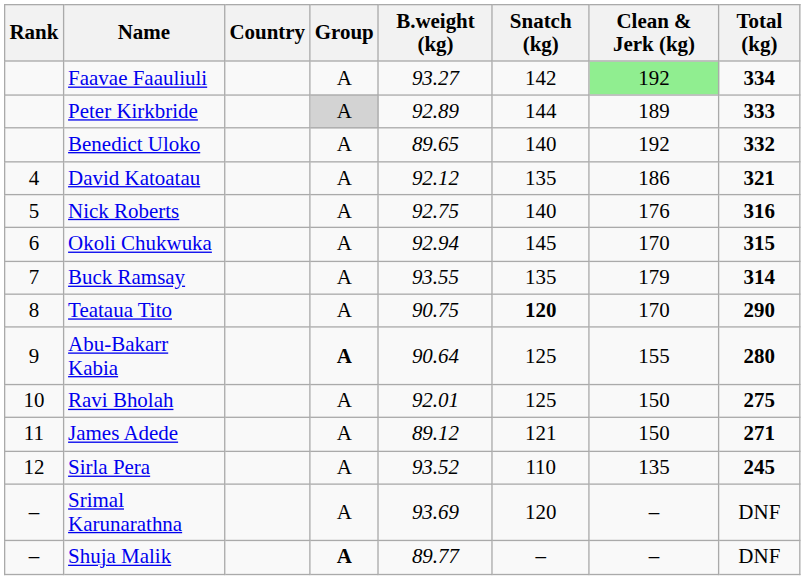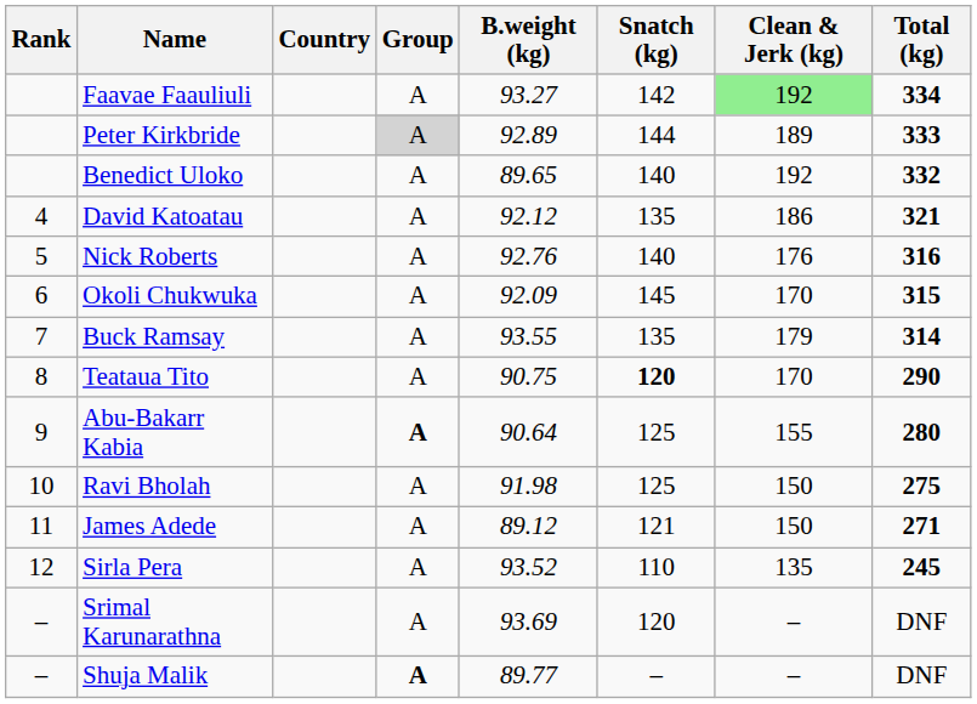Nick Roberts | B.weight (kg): 92.75 -> 92.76
Okoli Chukwuka | B.weight (kg): 92.94 -> 92.09
Ravi Bholah | B.weight (kg): 92.01 -> 91.98
